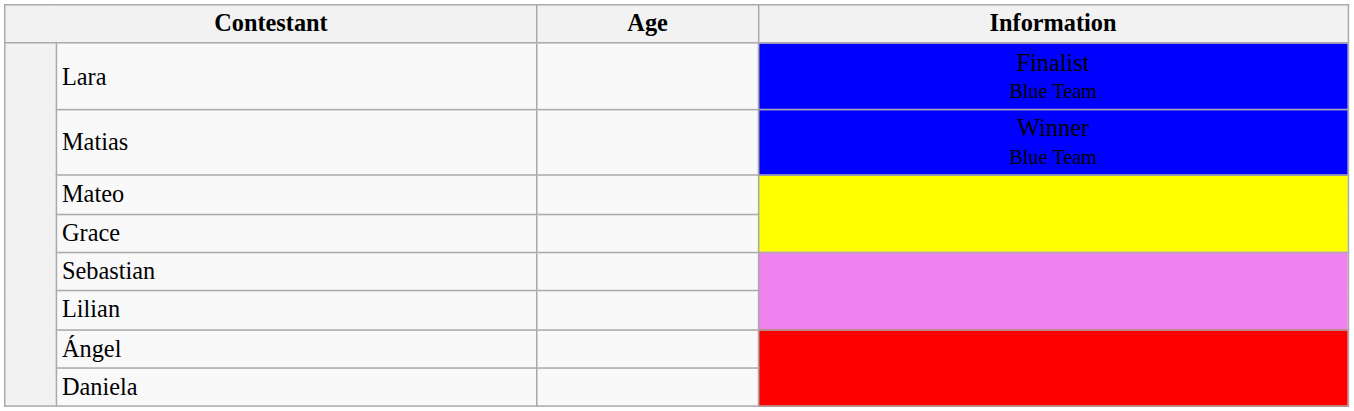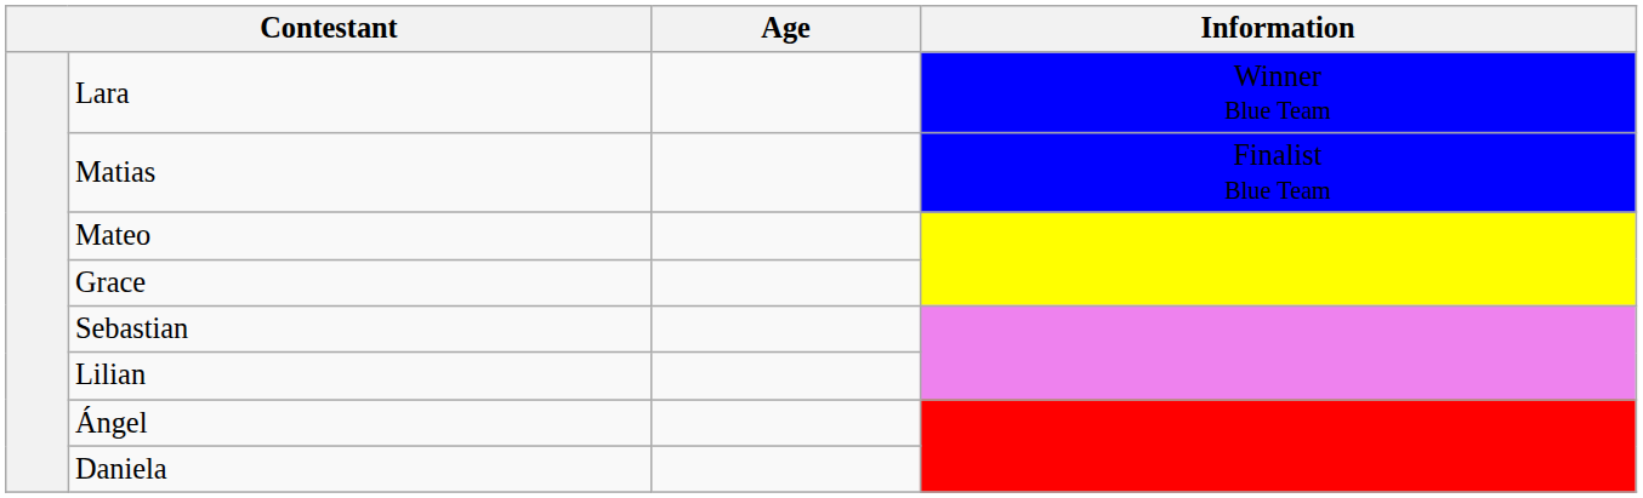Lara | Information: Finalist Blue Team -> Winner Blue Team
Matias | Information: Winner Blue Team -> Finalist Blue Team
